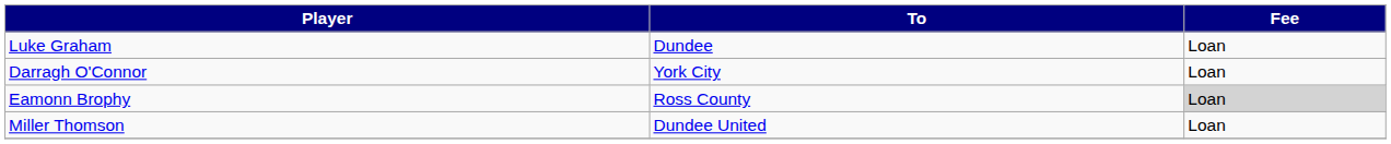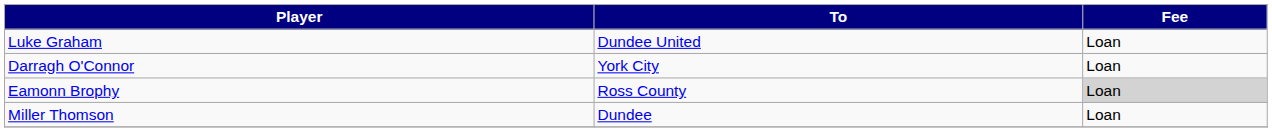Luke Graham | To: Dundee -> Dundee United
Miller Thomson | To: Dundee United -> Dundee
